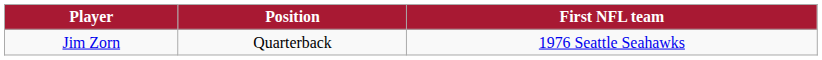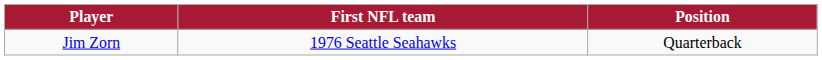columns swapped: Position <-> First NFL team
